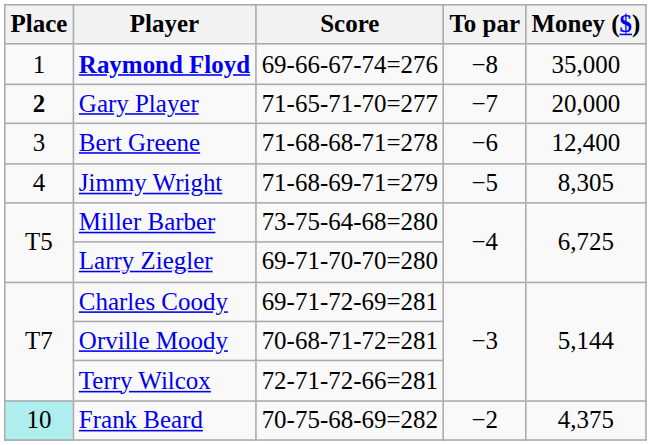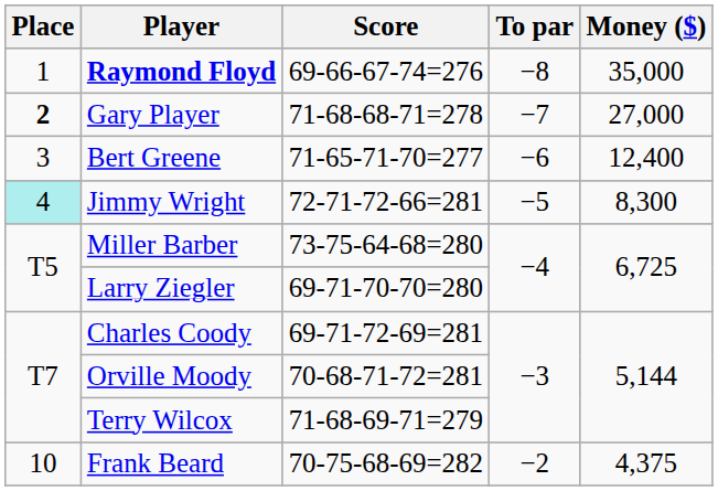Gary Player | Score: 71-65-71-70=277 -> 71-68-68-71=278
Gary Player | Money ($): 20,000 -> 27,000
Bert Greene | Score: 71-68-68-71=278 -> 71-65-71-70=277
Jimmy Wright | Place: no background -> paleturquoise background
Jimmy Wright | Score: 71-68-69-71=279 -> 72-71-72-66=281
Jimmy Wright | Money ($): 8,305 -> 8,300
Terry Wilcox | Score: 72-71-72-66=281 -> 71-68-69-71=279
Frank Beard | Place: paleturquoise background -> no background
